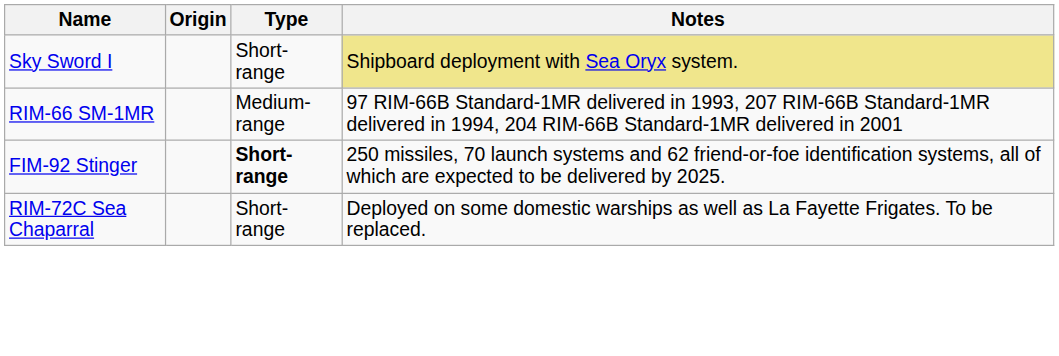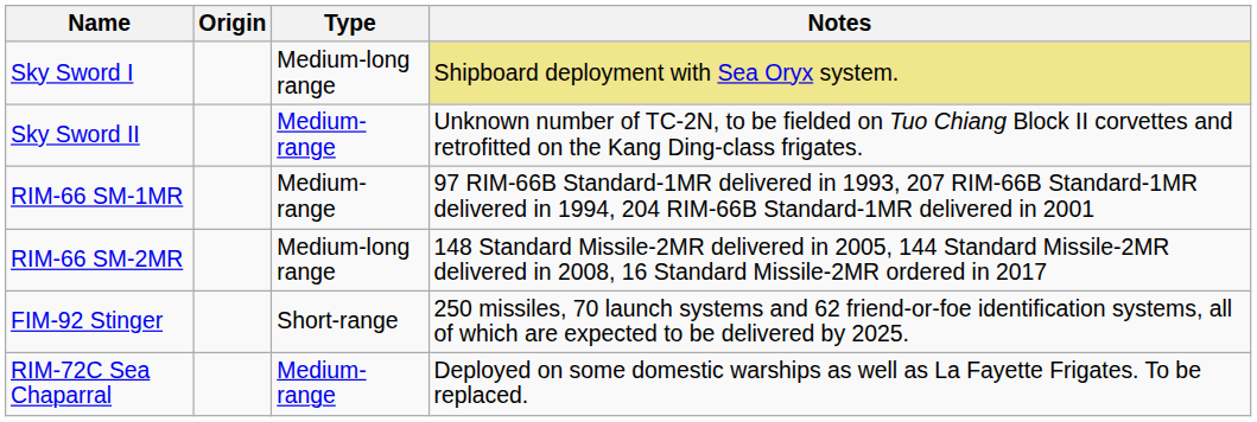Sky Sword I | Type: Short-range -> Medium-long range
+ row: Sky Sword II | Medium-range | Unknown number of TC-2N, to be fielded on Tuo Chiang Block II corvettes and retrofitted on the Kang Ding-class frigates.
+ row: RIM-66 SM-2MR | Medium-long range | 148 Standard Missile-2MR delivered in 2005, 144 Standard Missile-2MR delivered in 2008, 16 Standard Missile-2MR ordered in 2017
FIM-92 Stinger | Type: bold -> normal
RIM-72C Sea Chaparral | Type: Short-range -> Medium-range
